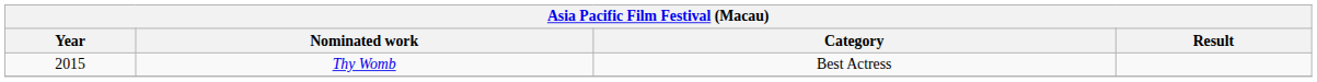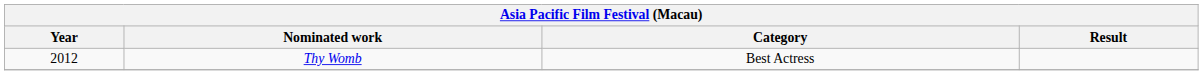Thy Womb | Year: 2015 -> 2012
